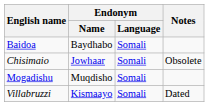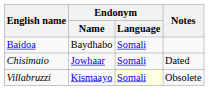Chisimaio | Notes: Obsolete -> Dated
- row: Mogadishu | Muqdisho | Somali
Villabruzzi | Endonym / Language: no background -> lightyellow background
Villabruzzi | Notes: Dated -> Obsolete
